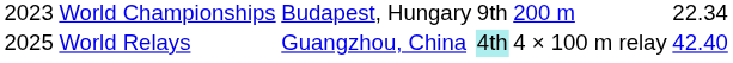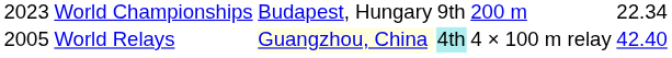World Relays | column 1: 2025 -> 2005
World Relays | column 3: no background -> lightyellow background
